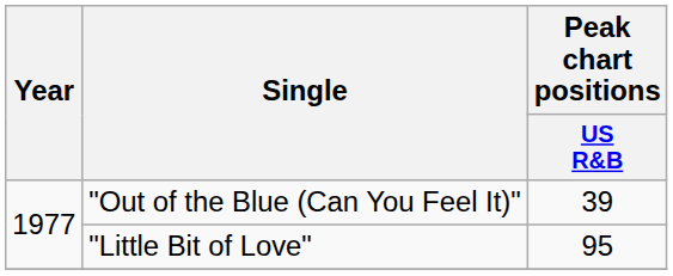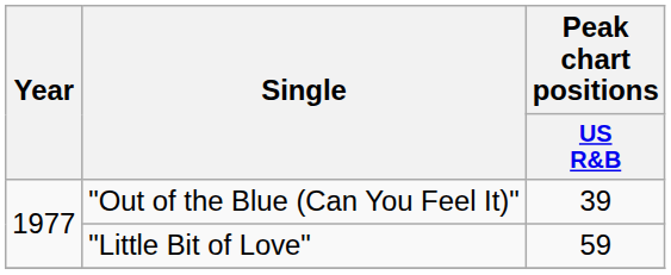"Little Bit of Love" | Peak chart positions / US R&B: 95 -> 59
